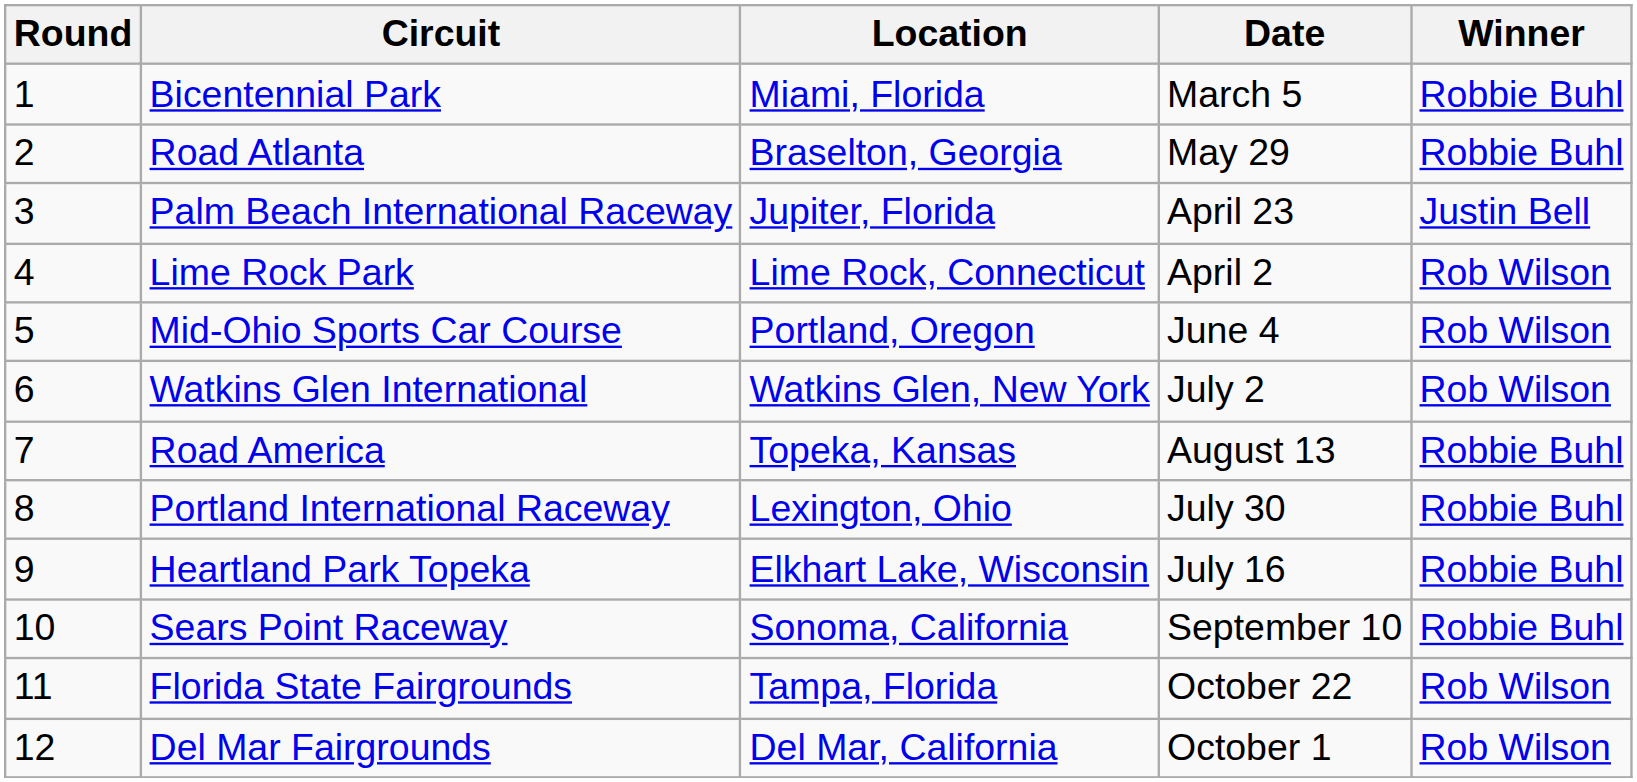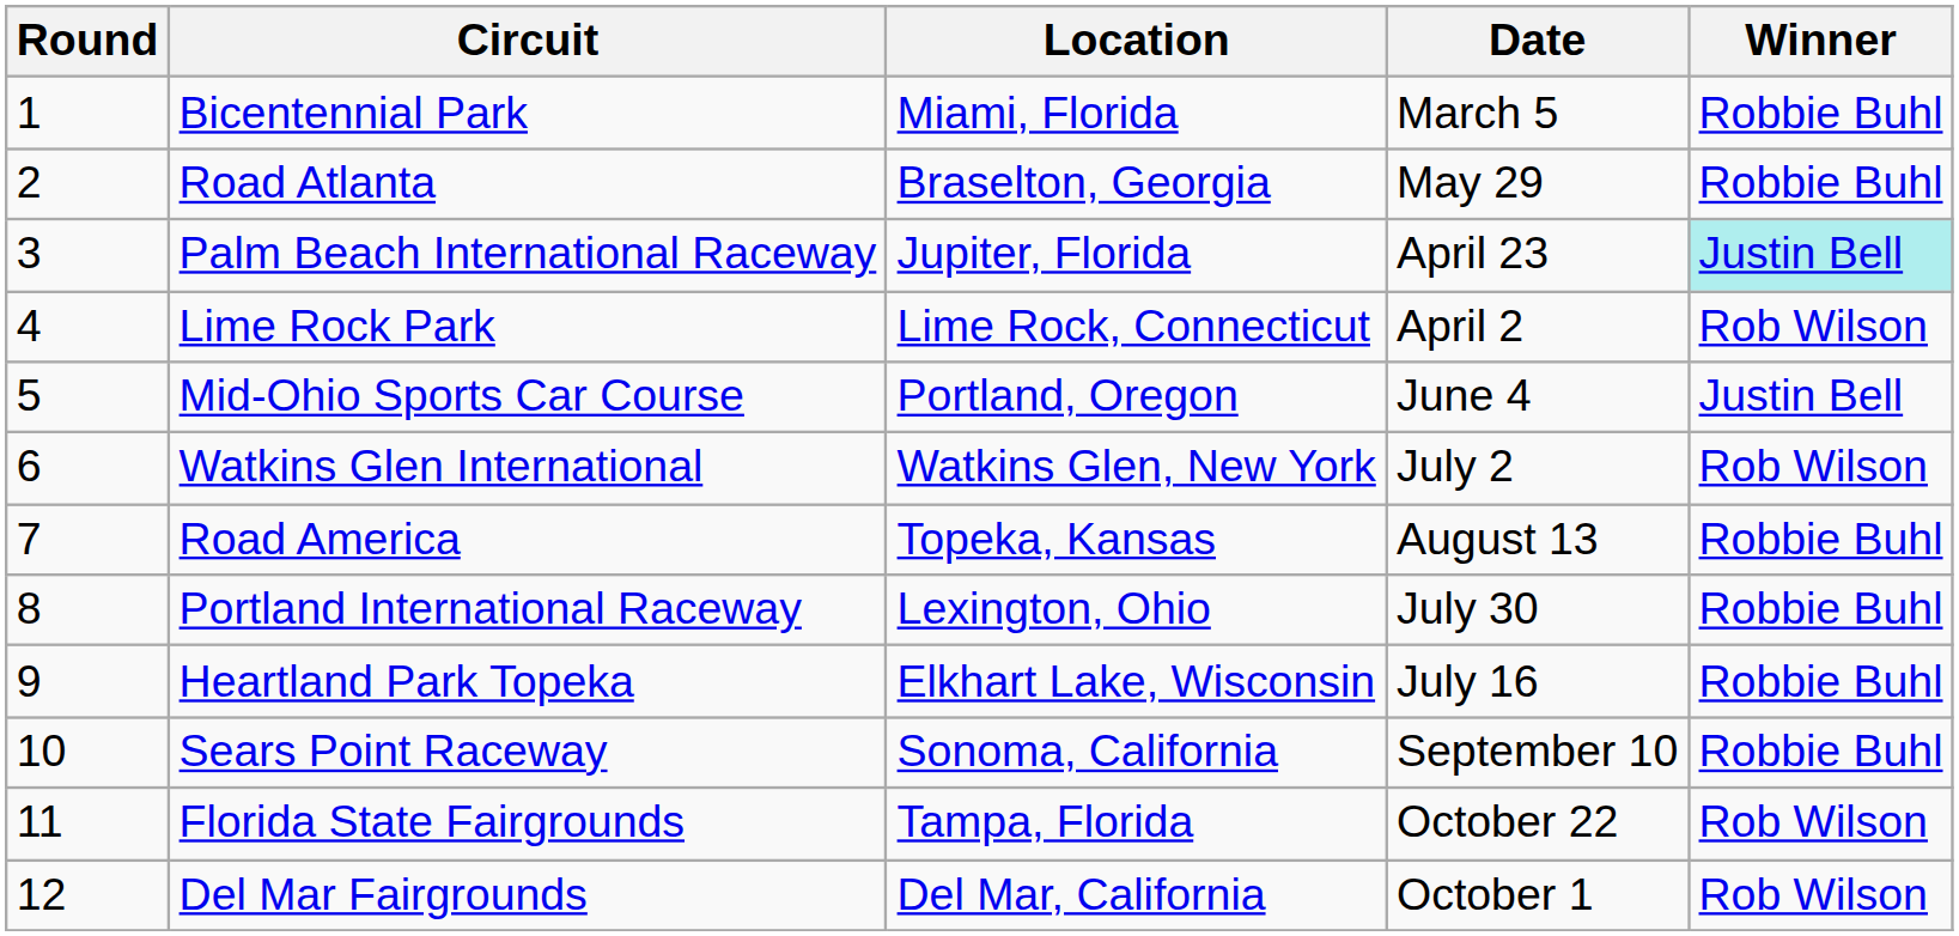Palm Beach International Raceway | Winner: no background -> paleturquoise background
Mid-Ohio Sports Car Course | Winner: Rob Wilson -> Justin Bell
